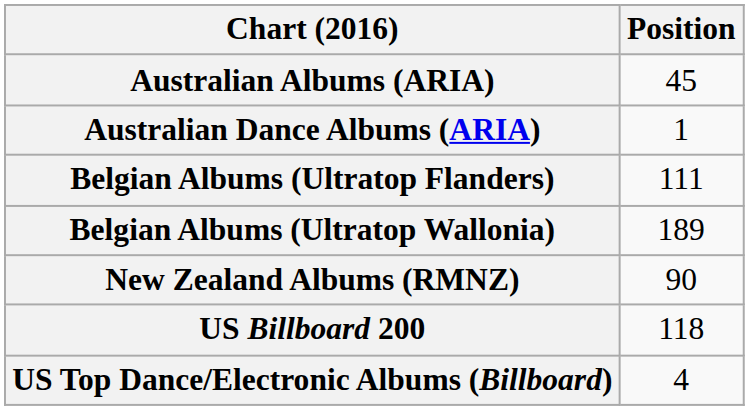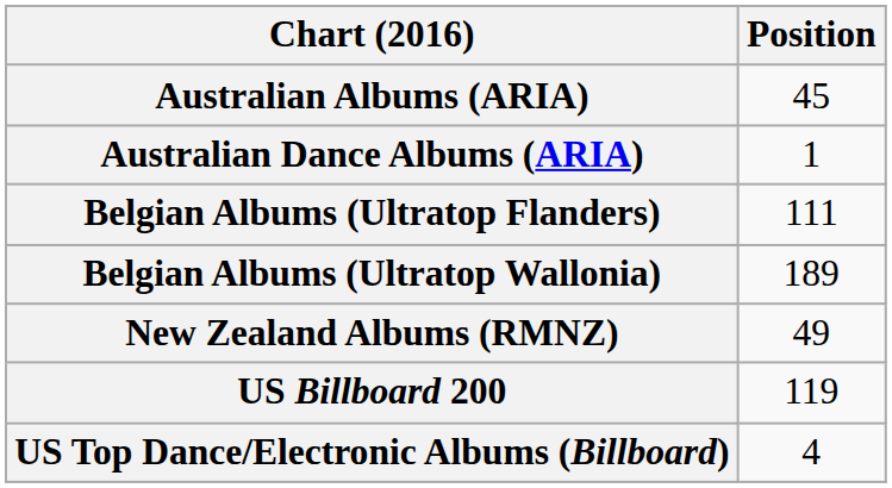New Zealand Albums (RMNZ) | Position: 90 -> 49
US Billboard 200 | Position: 118 -> 119
